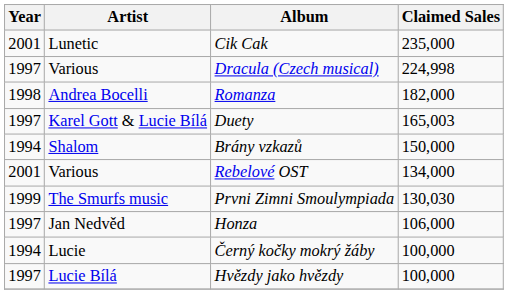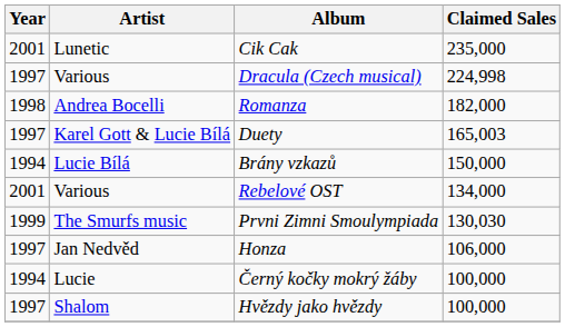Brány vzkazů | Artist: Shalom -> Lucie Bílá
Hvězdy jako hvězdy | Artist: Lucie Bílá -> Shalom
